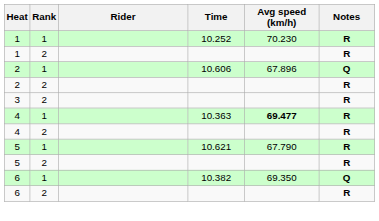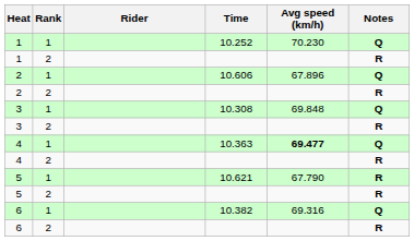10.252 | Notes: R -> Q
+ row: 3 | 1 | 10.308 | 69.848 | Q
10.363 | Notes: R -> Q
10.382 | Avg speed (km/h): 69.350 -> 69.316
